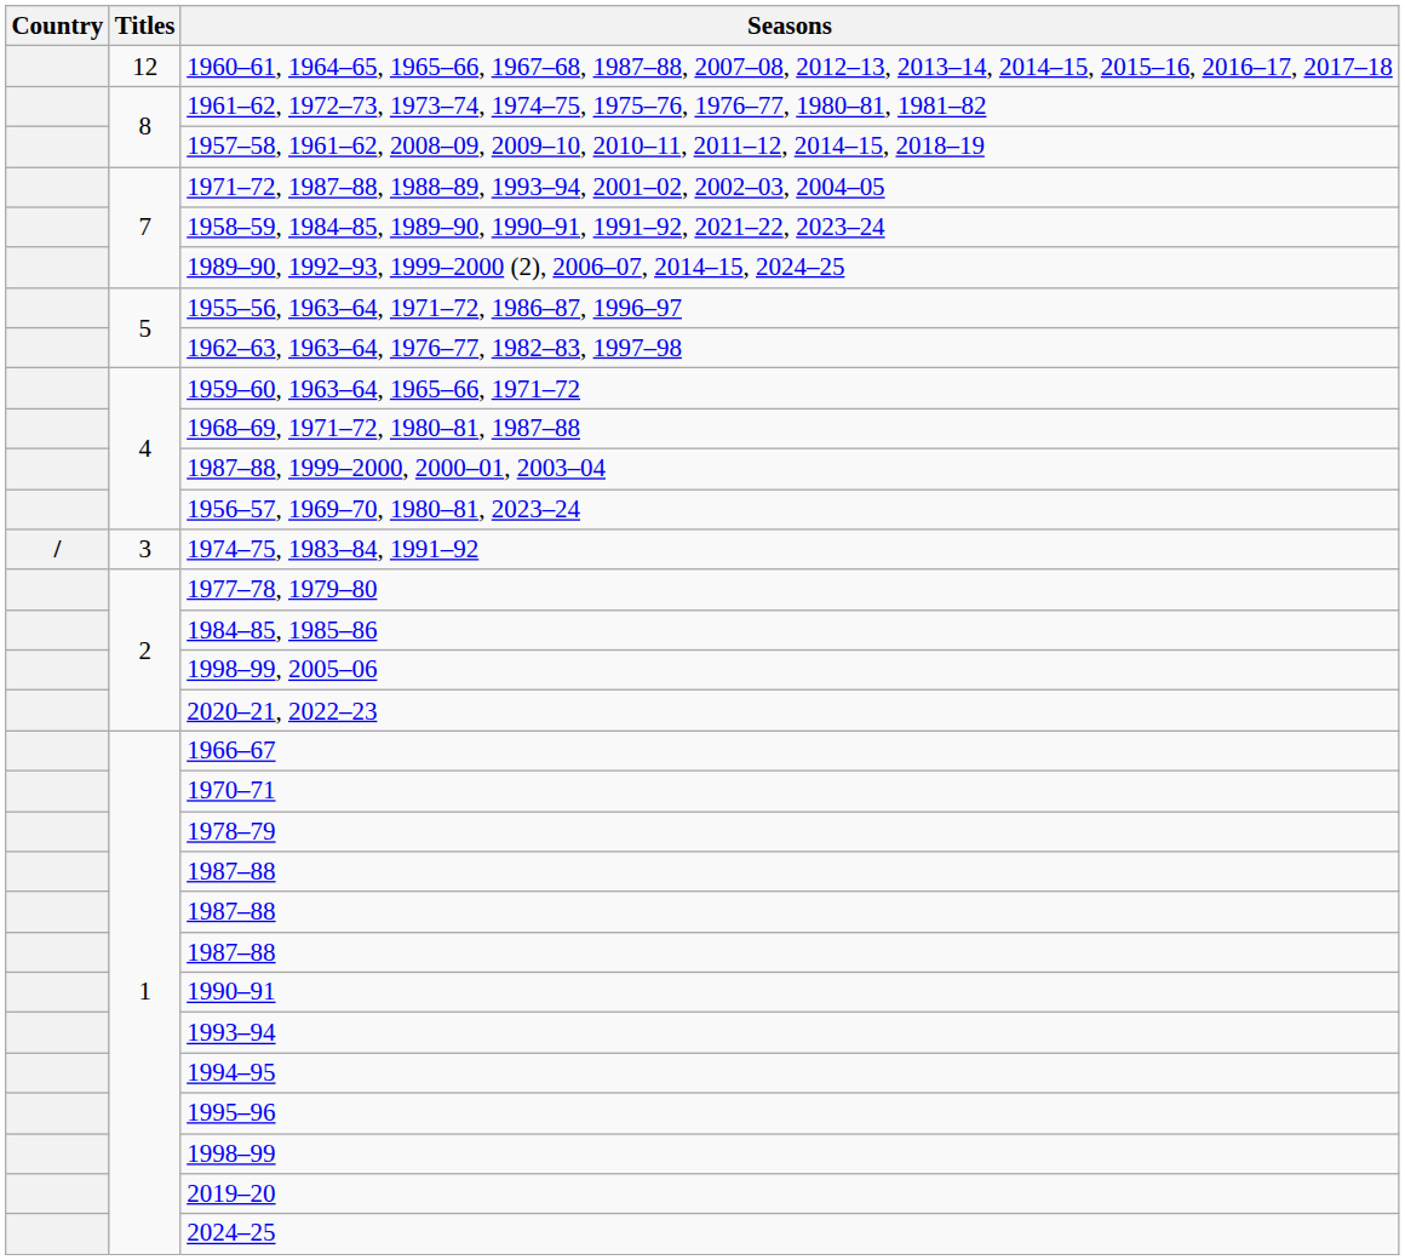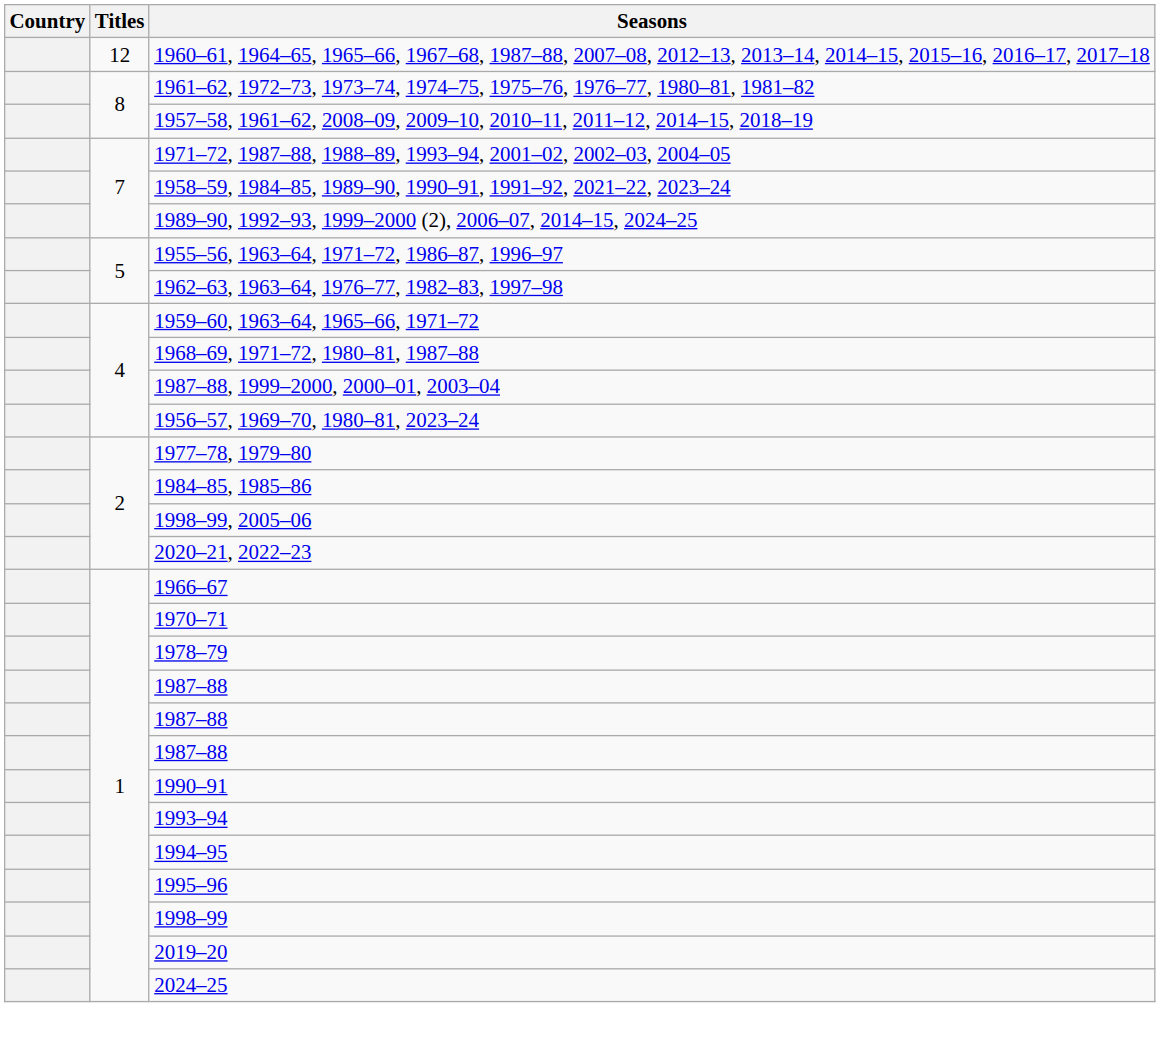- row: / | 3 | 1974–75, 1983–84, 1991–92
